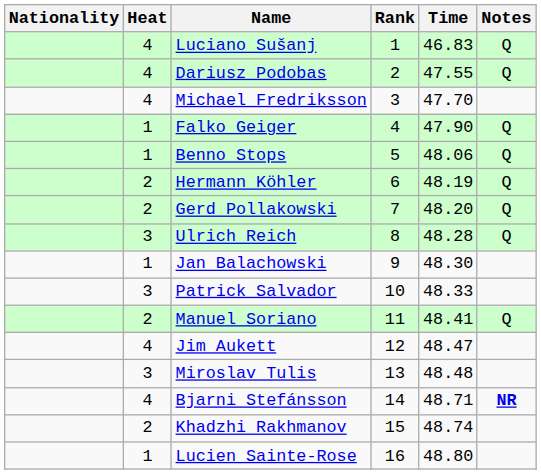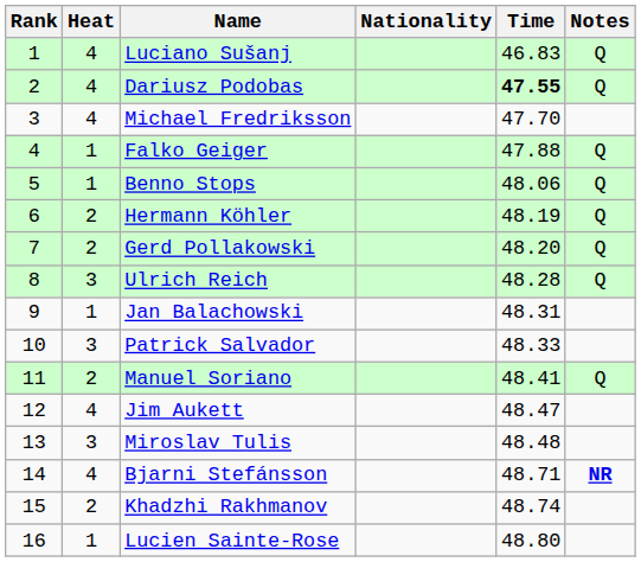columns swapped: Rank <-> Nationality
Dariusz Podobas | Time: normal -> bold
Falko Geiger | Time: 47.90 -> 47.88
Jan Balachowski | Time: 48.30 -> 48.31
